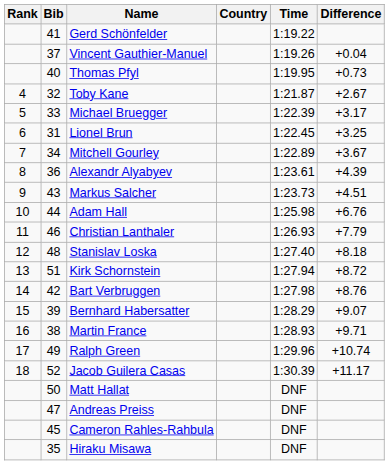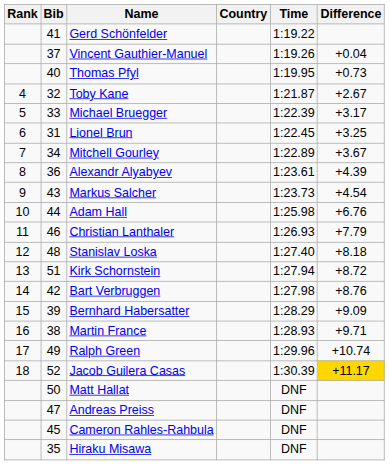Markus Salcher | Difference: +4.51 -> +4.54
Bernhard Habersatter | Difference: +9.07 -> +9.09
Jacob Guilera Casas | Difference: no background -> gold background
